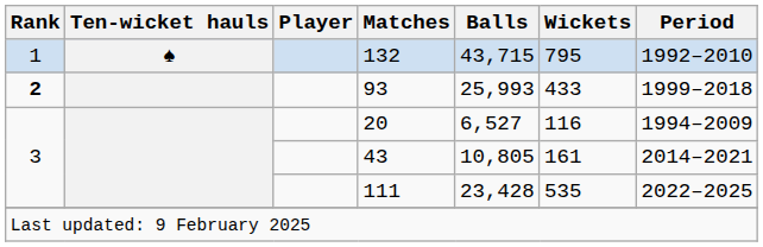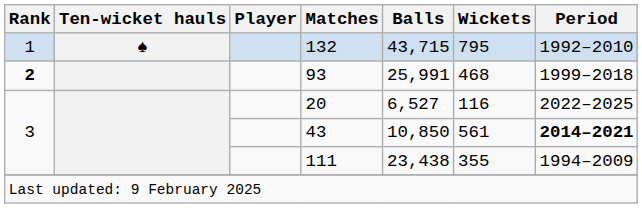93 | Balls: 25,993 -> 25,991
93 | Wickets: 433 -> 468
20 | Period: 1994–2009 -> 2022–2025
43 | Balls: 10,805 -> 10,850
43 | Wickets: 161 -> 561
43 | Period: normal -> bold
111 | Balls: 23,428 -> 23,438
111 | Wickets: 535 -> 355
111 | Period: 2022–2025 -> 1994–2009
